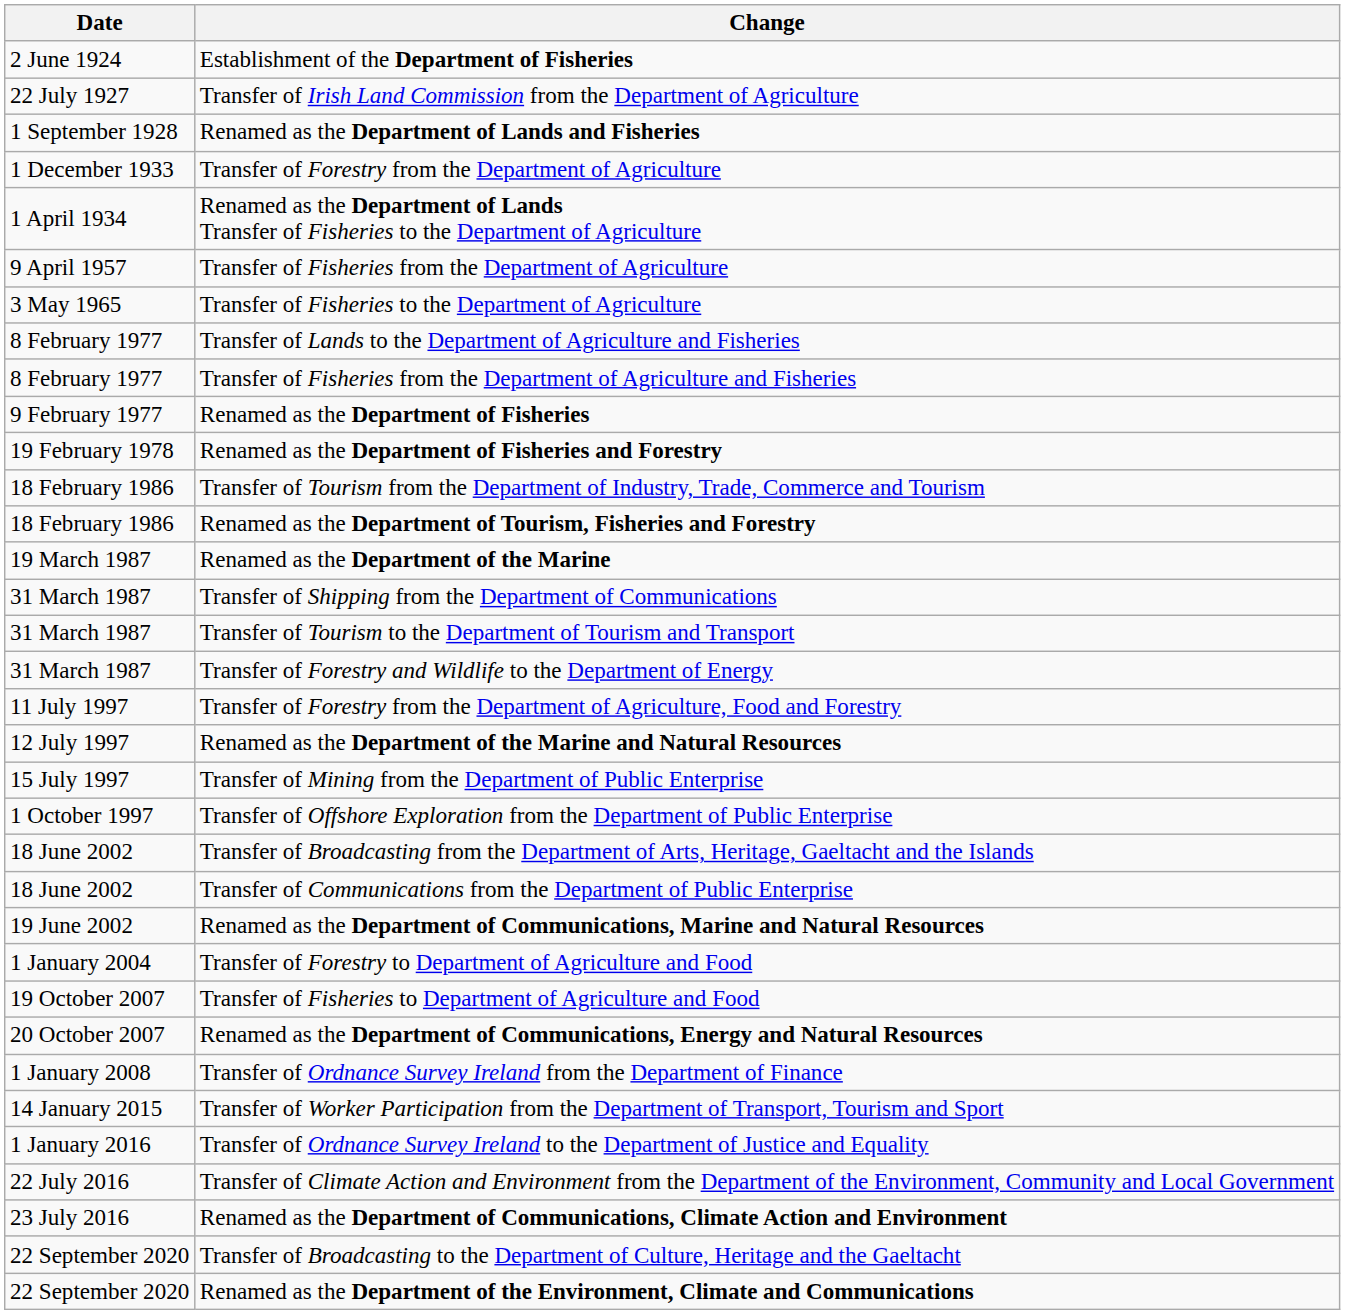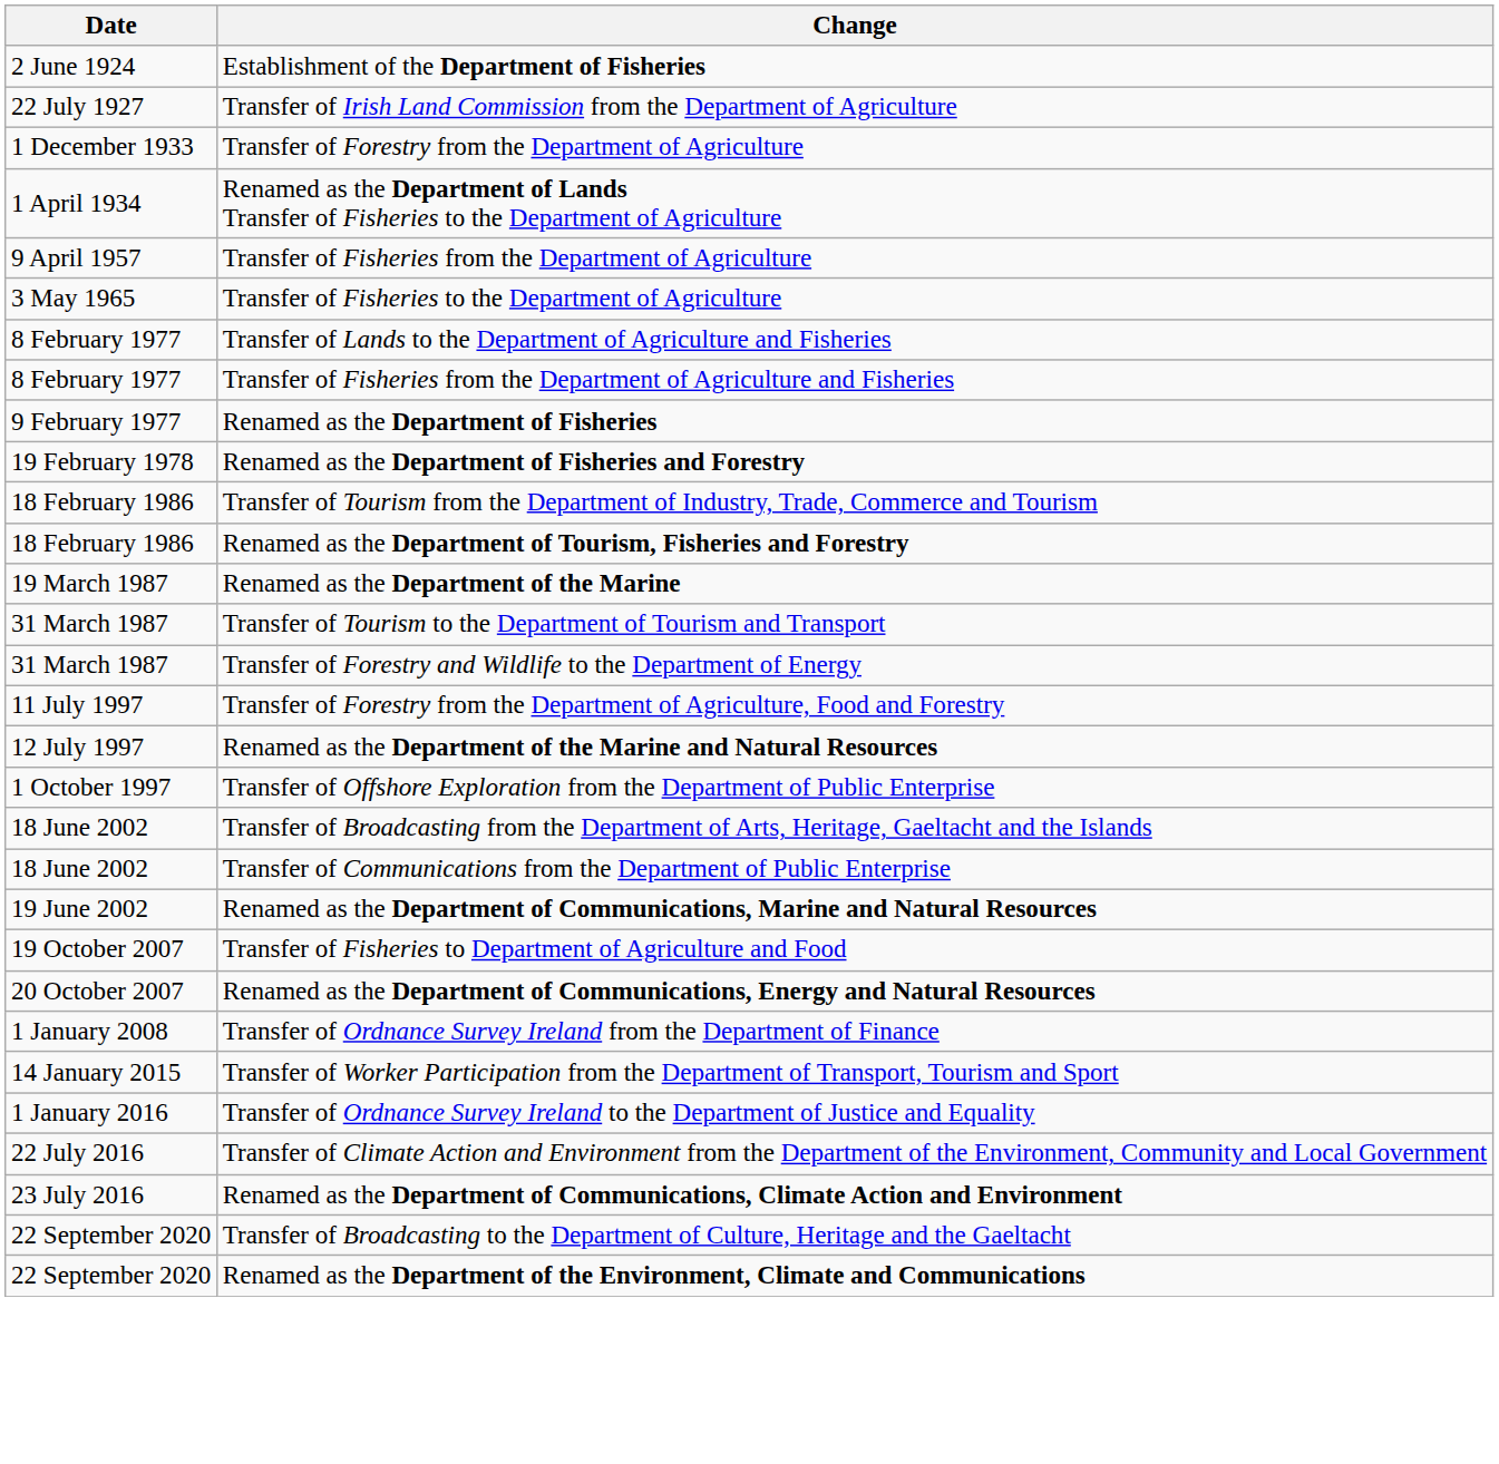- row: 1 September 1928 | Renamed as the Department of Lands and Fisheries
- row: 31 March 1987 | Transfer of Shipping from the Department of Communications
- row: 15 July 1997 | Transfer of Mining from the Department of Public Enterprise
- row: 1 January 2004 | Transfer of Forestry to Department of Agriculture and Food
